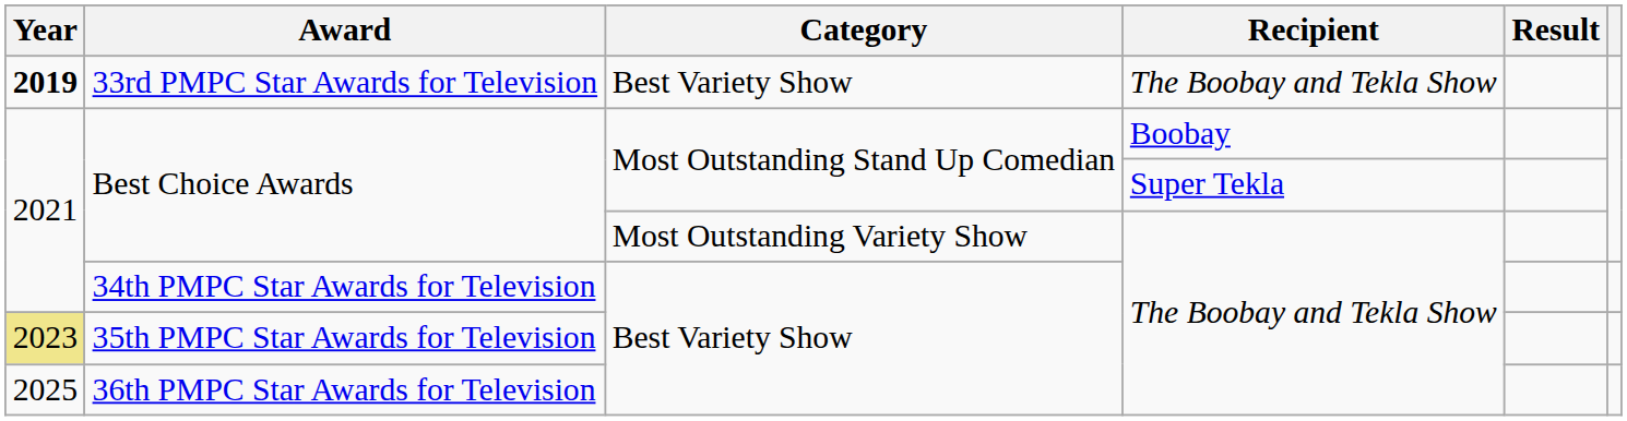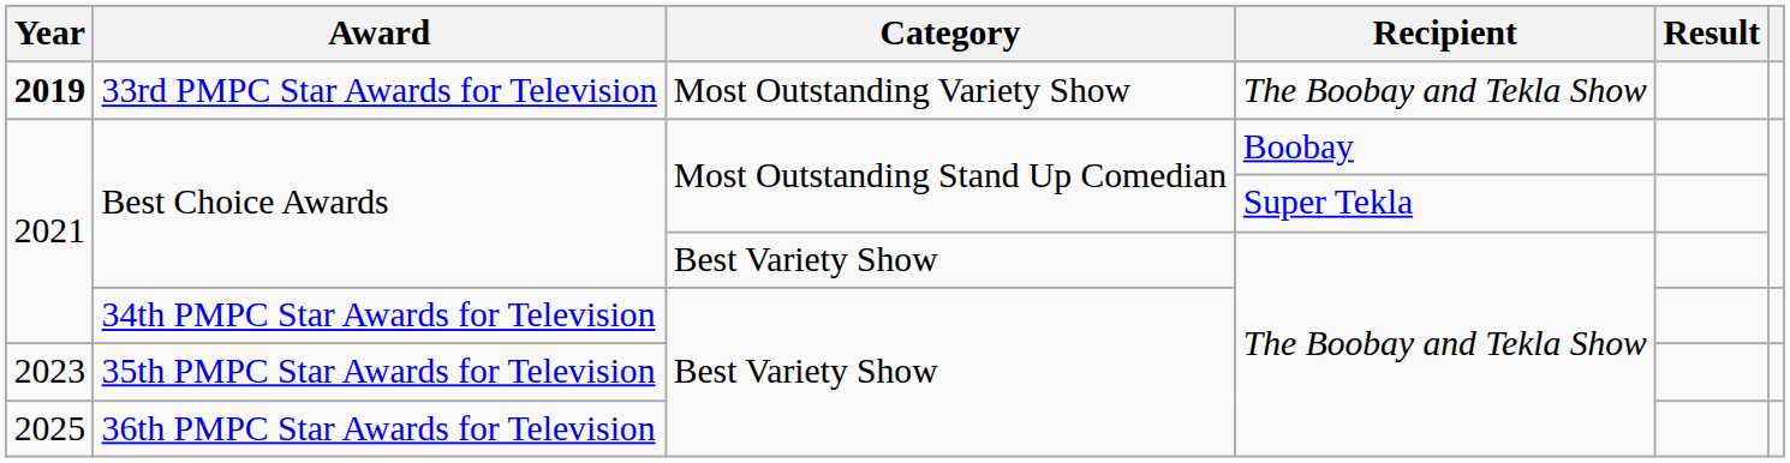33rd PMPC Star Awards for Television | Category: Best Variety Show -> Most Outstanding Variety Show
Best Choice Awards / The Boobay and Tekla Show | Category: Most Outstanding Variety Show -> Best Variety Show
35th PMPC Star Awards for Television | Year: khaki background -> no background
